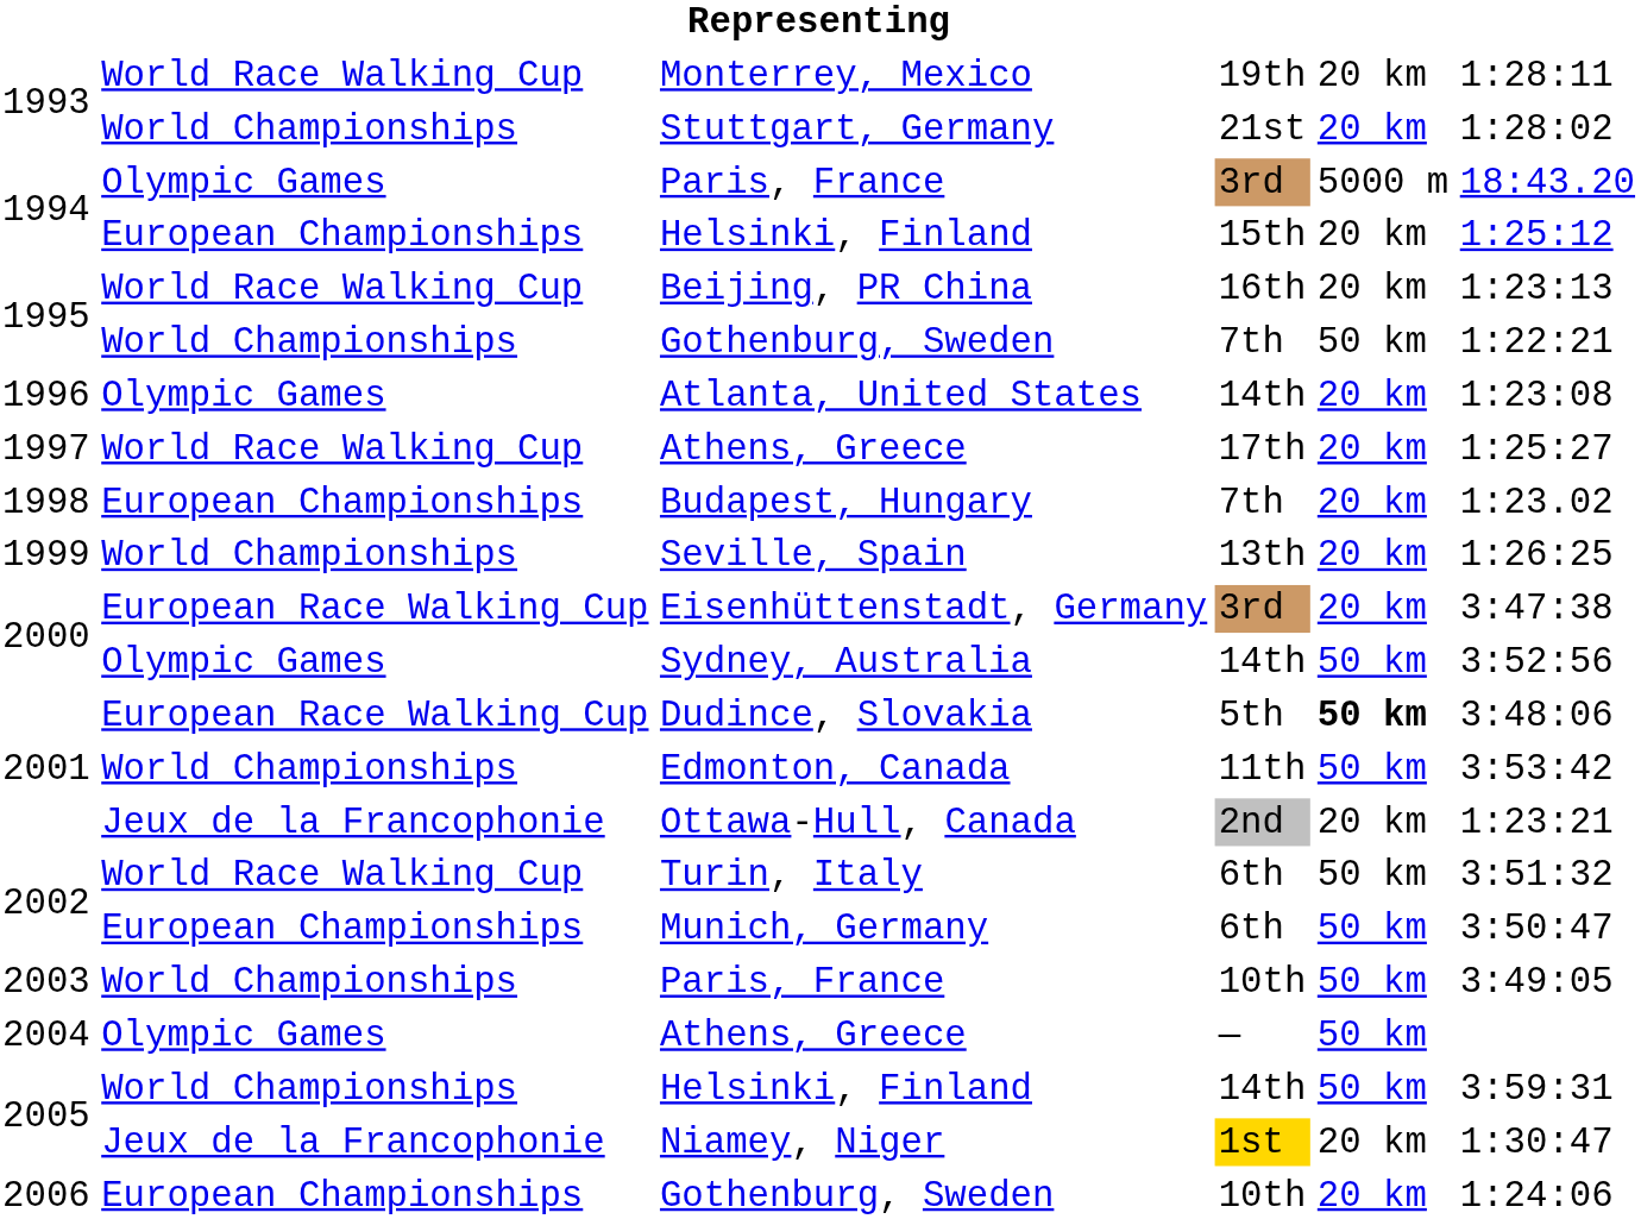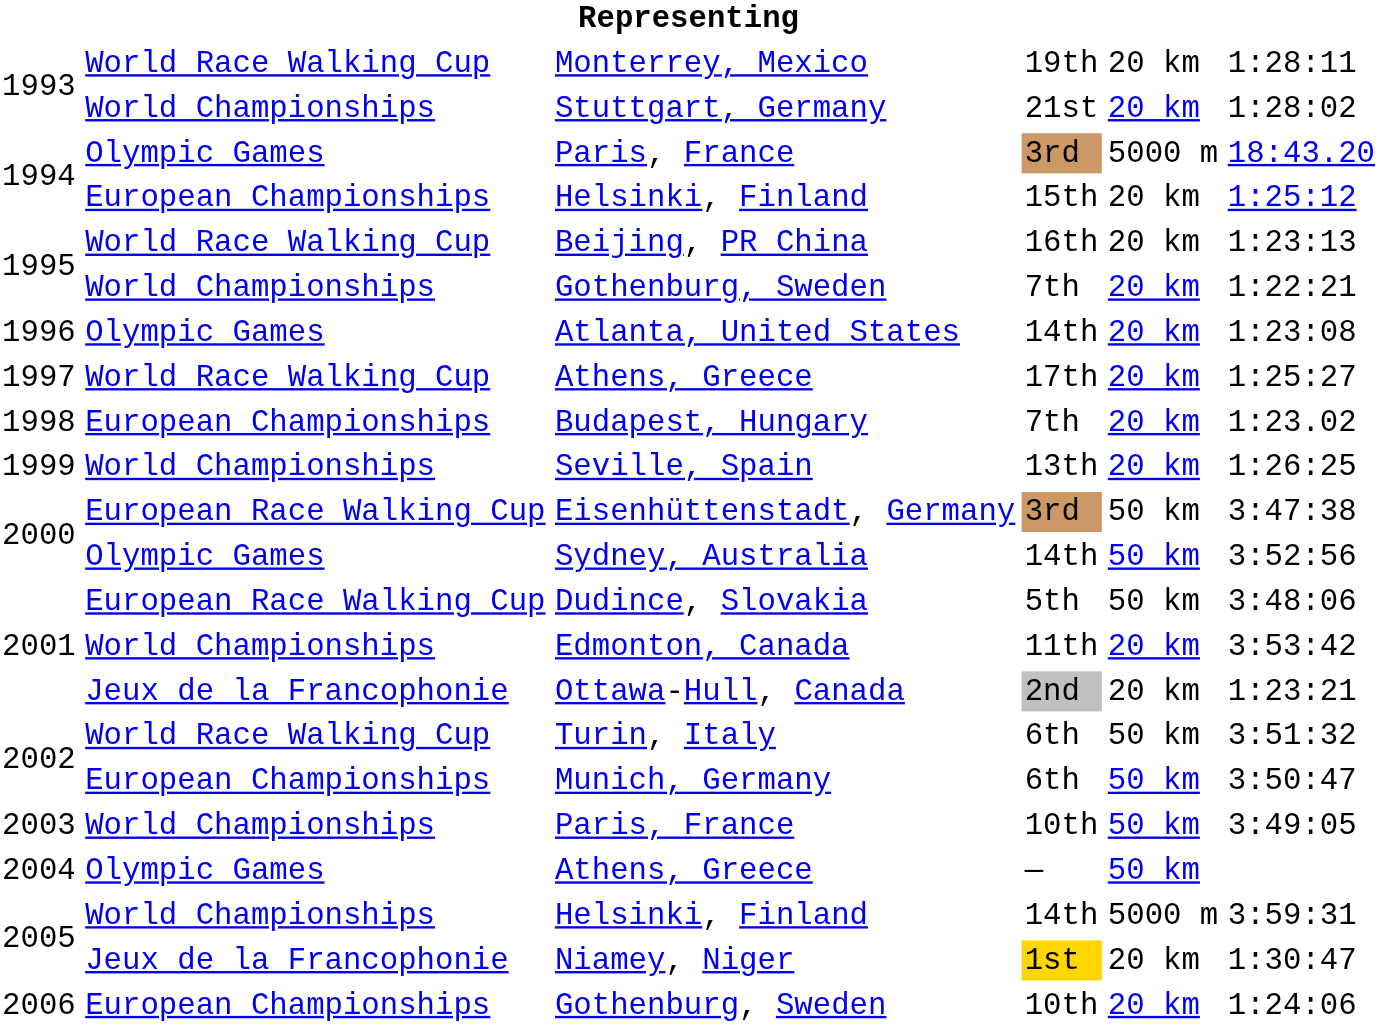Gothenburg, Sweden / 7th | column 5: 50 km -> 20 km
Eisenhüttenstadt, Germany | column 5: 20 km -> 50 km
Dudince, Slovakia | column 5: bold -> normal
Edmonton, Canada | column 5: 50 km -> 20 km
Helsinki, Finland / 14th | column 5: 50 km -> 5000 m
